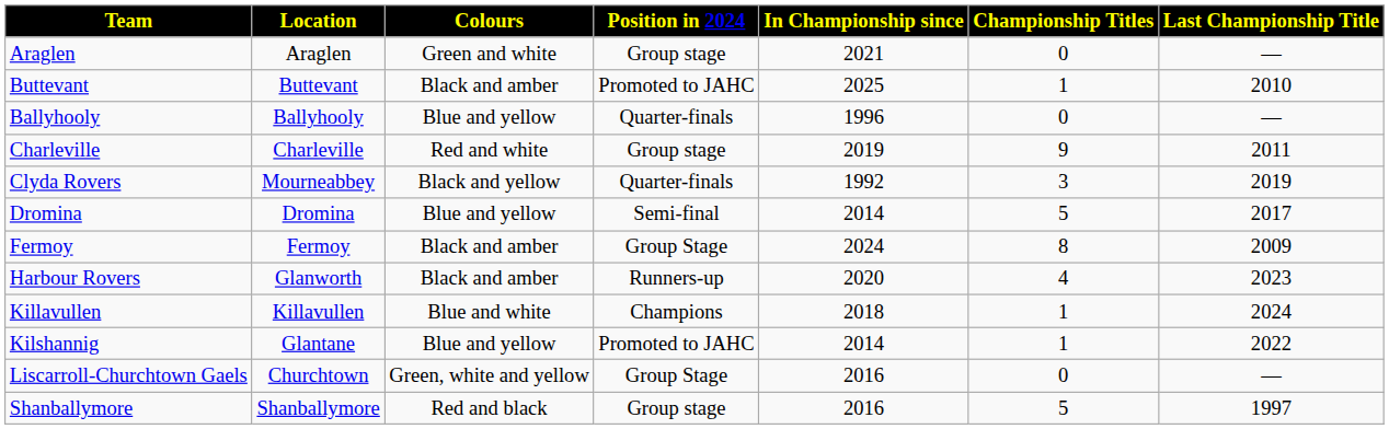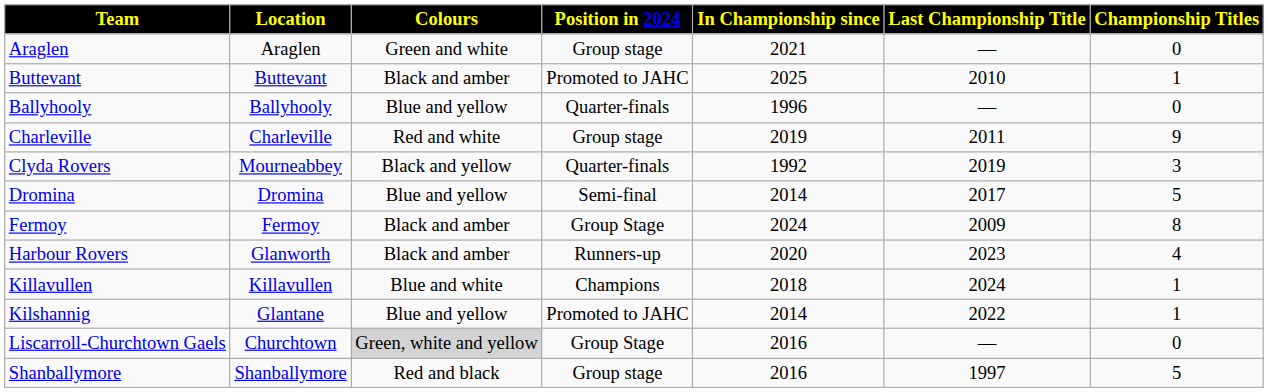columns swapped: Championship Titles <-> Last Championship Title
Liscarroll-Churchtown Gaels | Colours: no background -> lightgrey background
